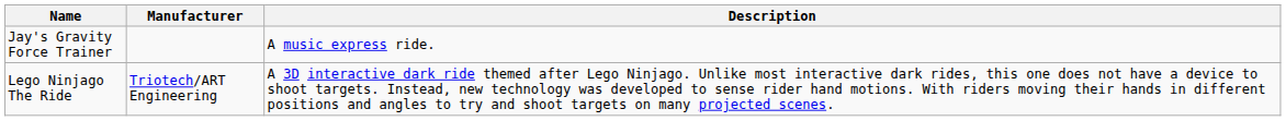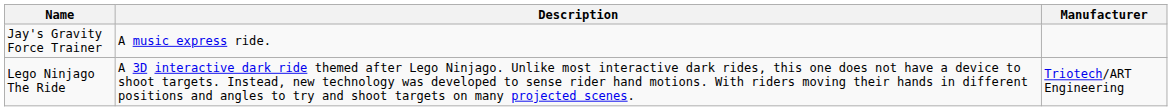columns swapped: Manufacturer <-> Description
